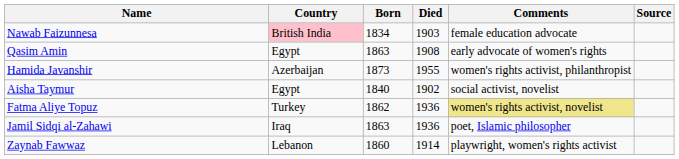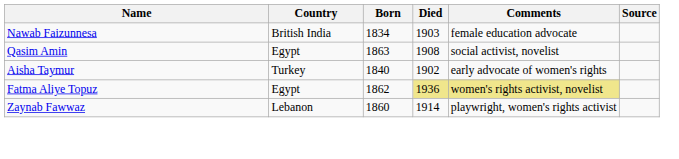Nawab Faizunnesa | Country: pink background -> no background
Qasim Amin | Comments: early advocate of women's rights -> social activist, novelist
- row: Hamida Javanshir | Azerbaijan | 1873 | 1955 | women's rights activist, philanthropist
Aisha Taymur | Country: Egypt -> Turkey
Aisha Taymur | Comments: social activist, novelist -> early advocate of women's rights
Fatma Aliye Topuz | Country: Turkey -> Egypt
Fatma Aliye Topuz | Died: no background -> khaki background
- row: Jamil Sidqi al-Zahawi | Iraq | 1863 | 1936 | poet, Islamic philosopher
